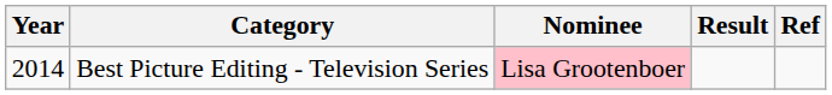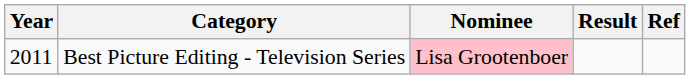Best Picture Editing - Television Series | Year: 2014 -> 2011
